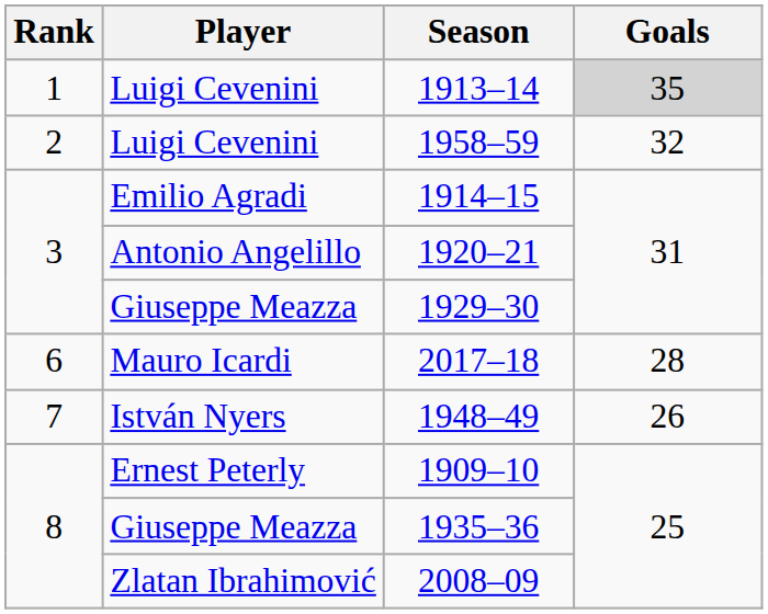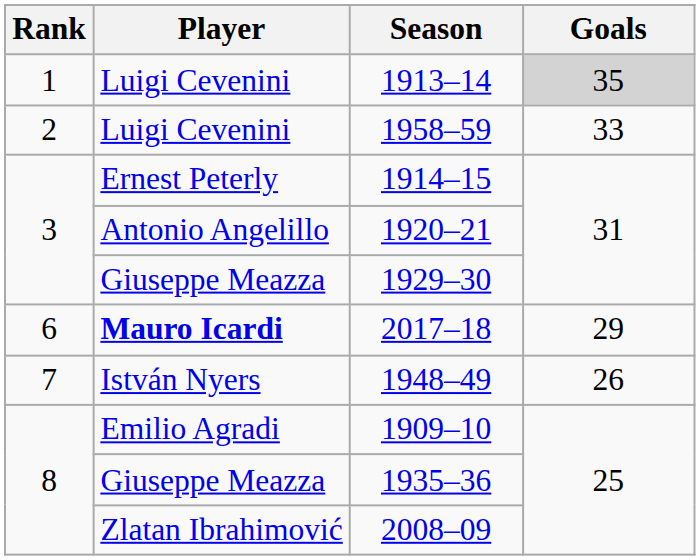1958–59 | Goals: 32 -> 33
1914–15 | Player: Emilio Agradi -> Ernest Peterly
2017–18 | Player: normal -> bold
2017–18 | Goals: 28 -> 29
1909–10 | Player: Ernest Peterly -> Emilio Agradi
